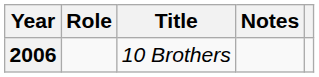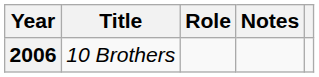columns swapped: Title <-> Role
